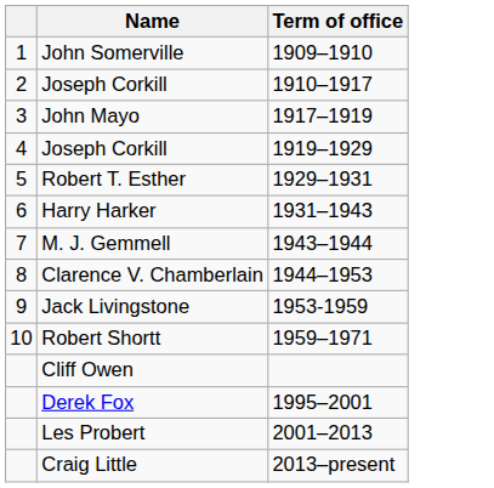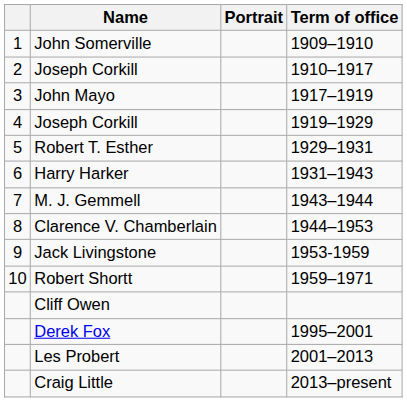+ column: Portrait
